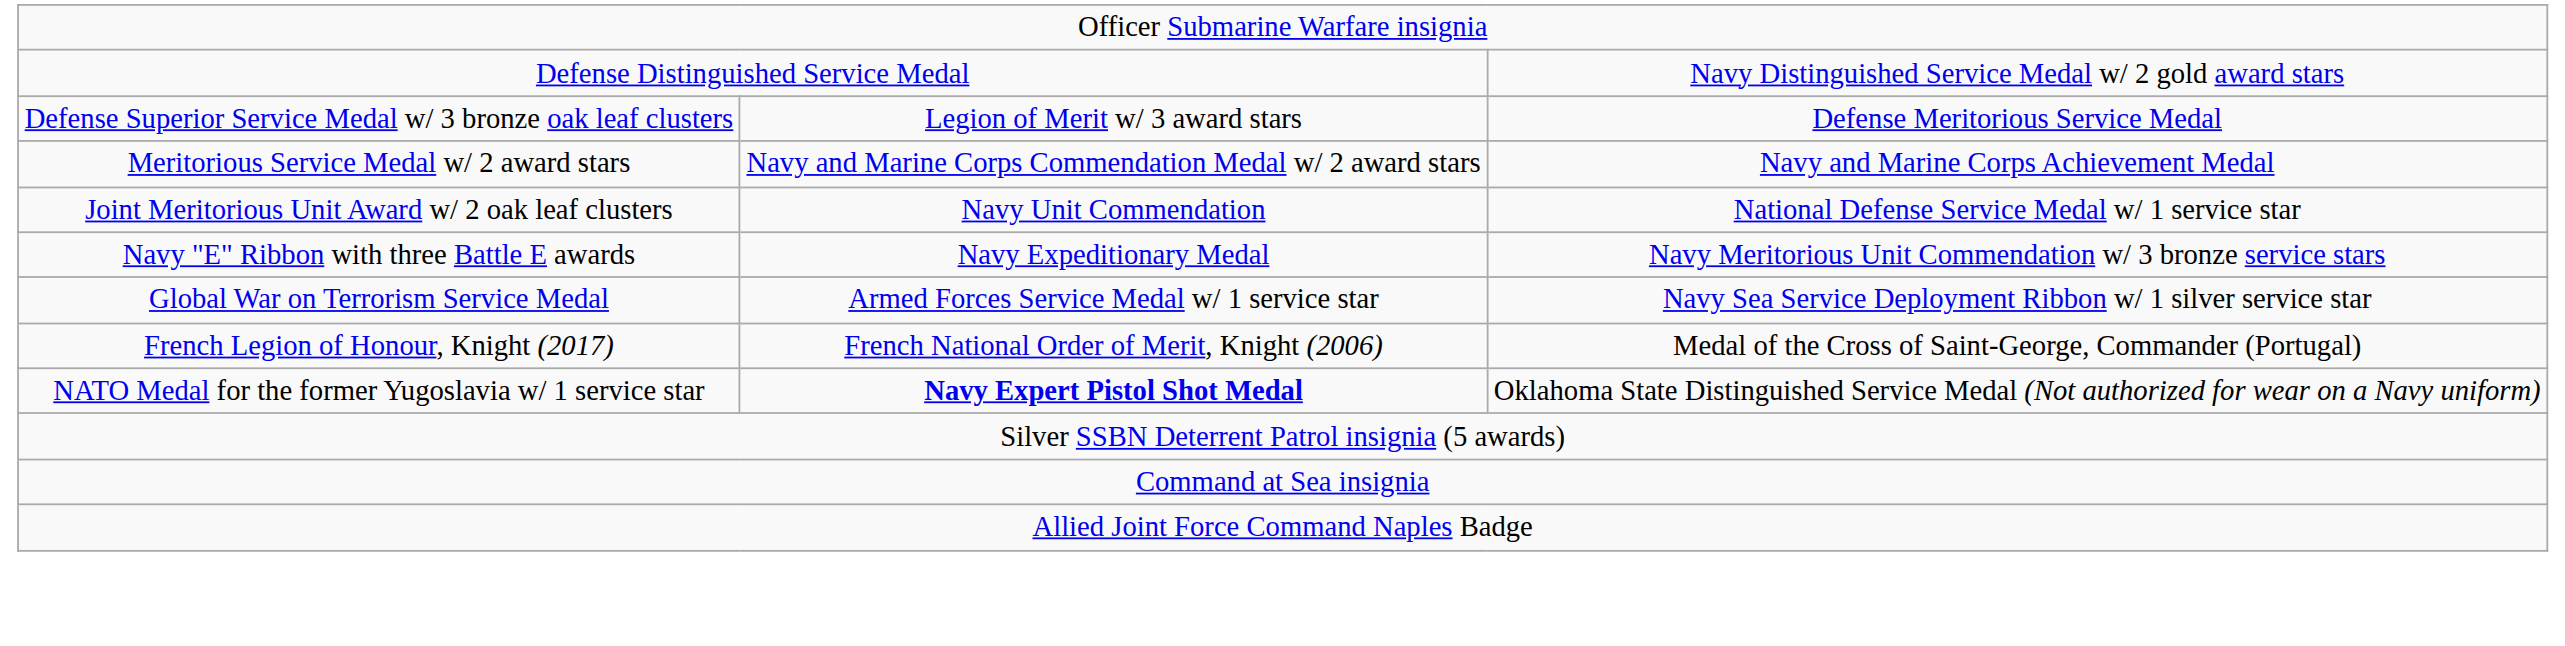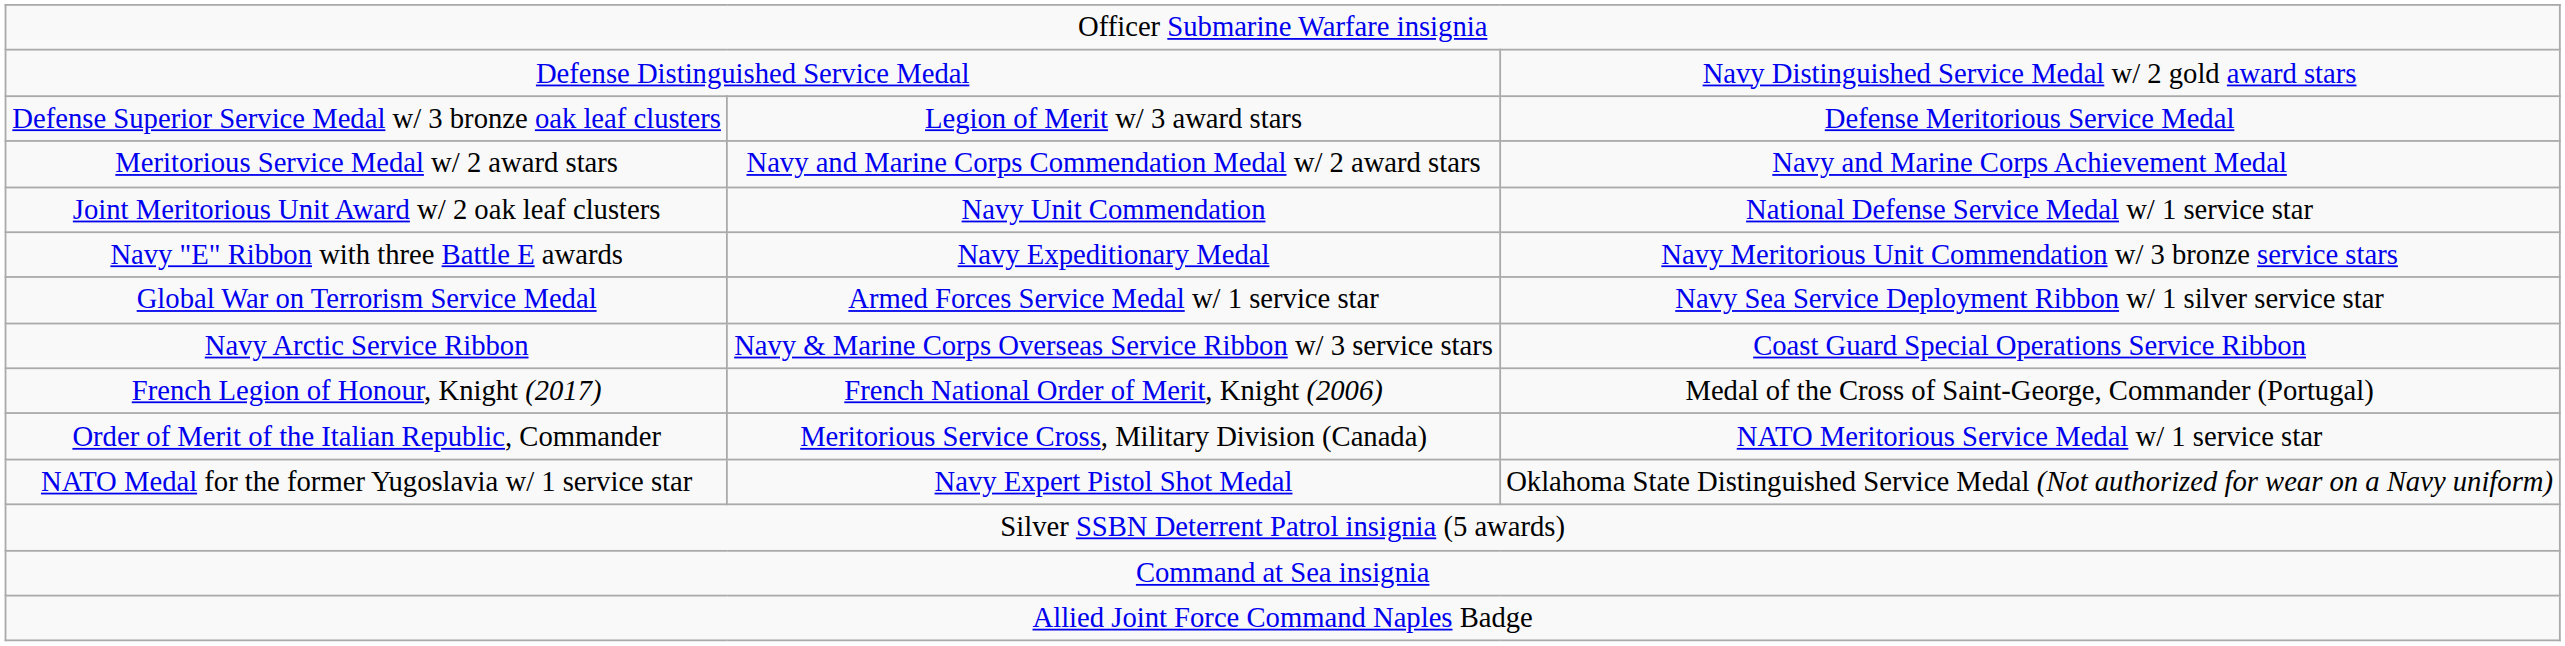+ row: Navy Arctic Service Ribbon | Navy & Marine Corps Overseas Service Ribbon w/ 3 service stars | Coast Guard Special Operations Service Ribbon
+ row: Order of Merit of the Italian Republic, Commander | Meritorious Service Cross, Military Division (Canada) | NATO Meritorious Service Medal w/ 1 service star
NATO Medal for the former Yugoslavia w/ 1 service star | column 2: bold -> normal
